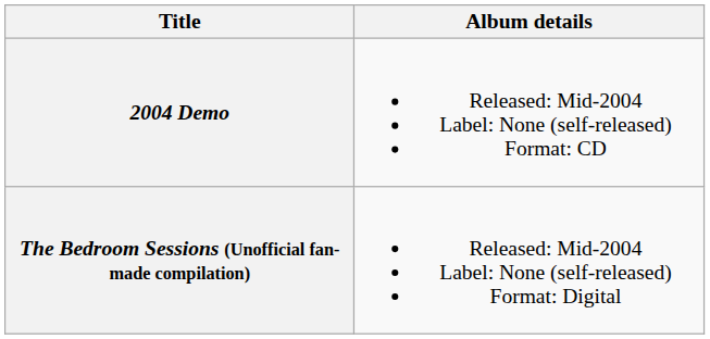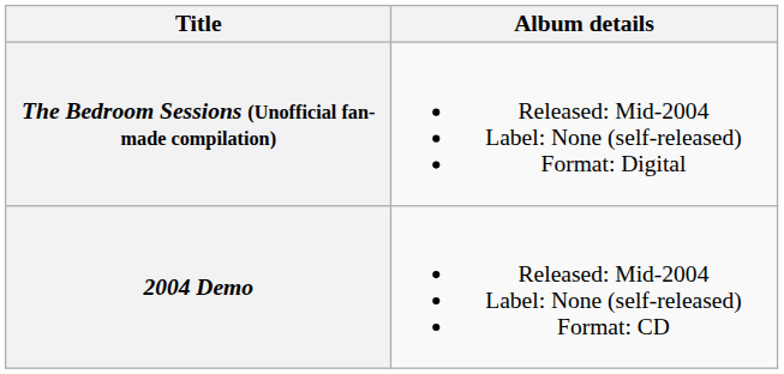rows swapped: 2004 Demo <-> The Bedroom Sessions (Unofficial fan-made compilation)
